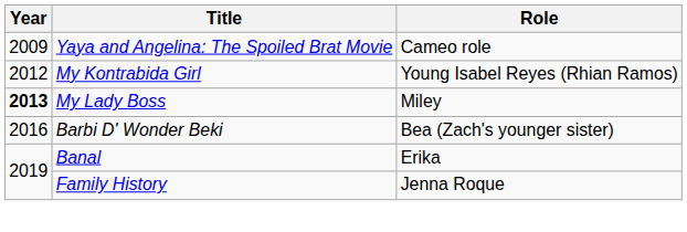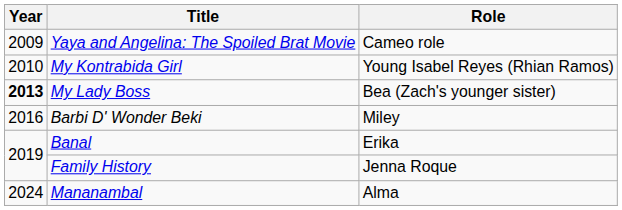My Kontrabida Girl | Year: 2012 -> 2010
My Lady Boss | Role: Miley -> Bea (Zach's younger sister)
Barbi D' Wonder Beki | Role: Bea (Zach's younger sister) -> Miley
+ row: 2024 | Mananambal | Alma
